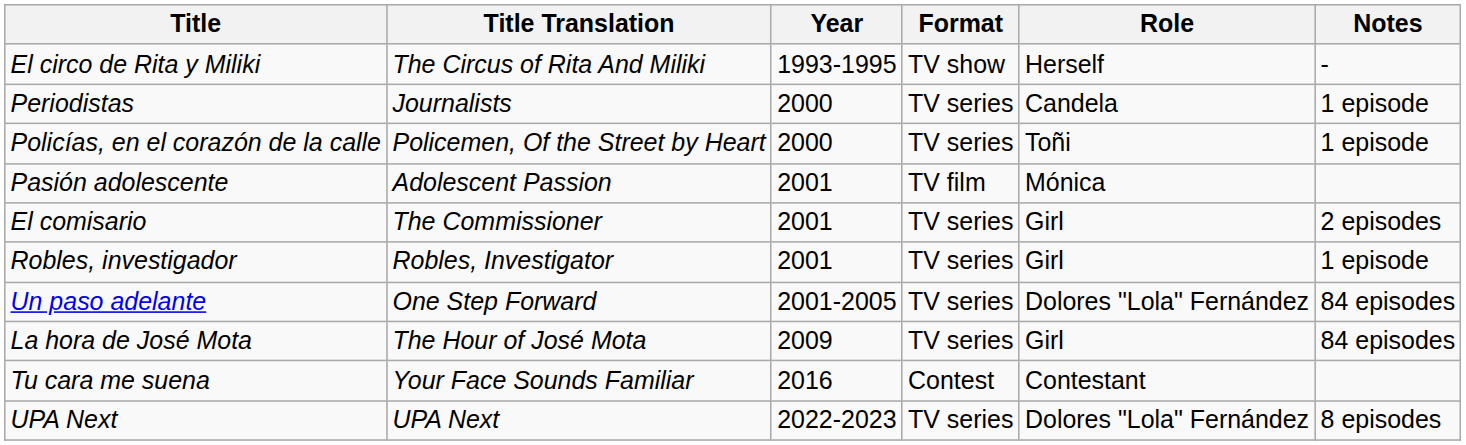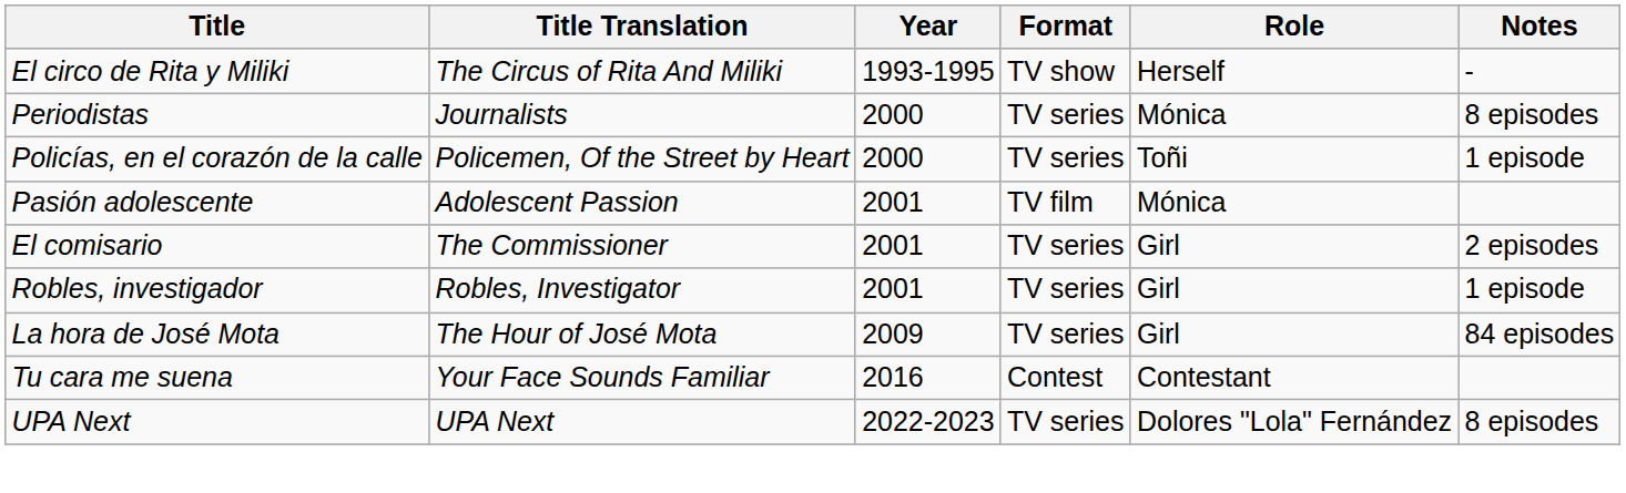Periodistas | Role: Candela -> Mónica
Periodistas | Notes: 1 episode -> 8 episodes
- row: Un paso adelante | One Step Forward | 2001-2005 | TV series | Dolores "Lola" Fernández | 84 episodes
